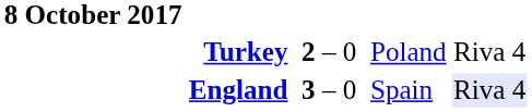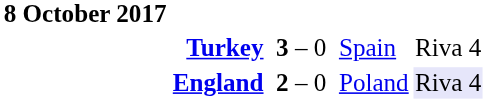Turkey | column 4: 2 – 0 -> 3 – 0
Turkey | column 6: Poland -> Spain
England | column 4: 3 – 0 -> 2 – 0
England | column 6: Spain -> Poland
